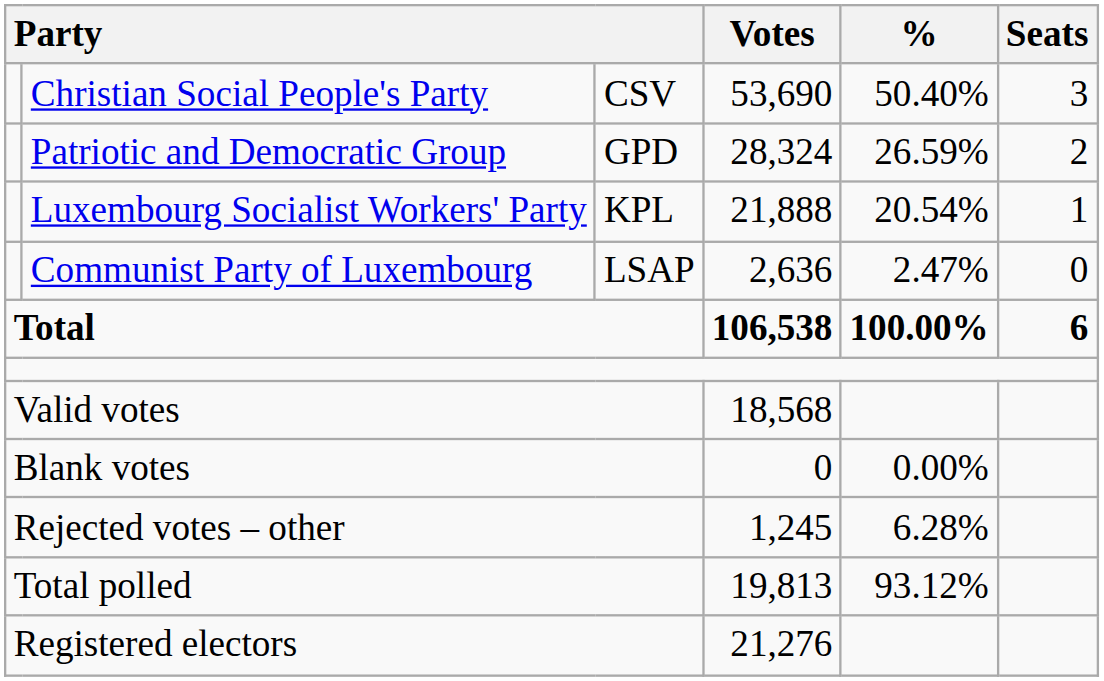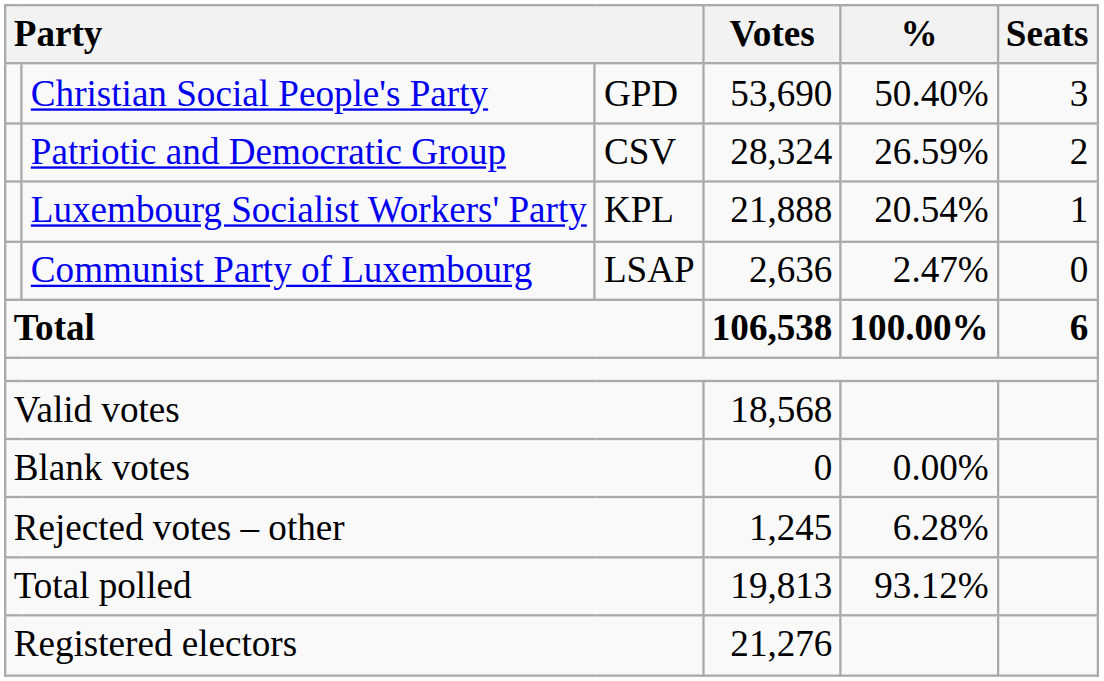Christian Social People's Party | column 3: CSV -> GPD
Patriotic and Democratic Group | column 3: GPD -> CSV
